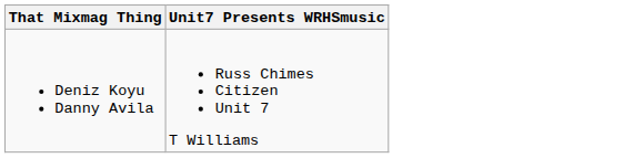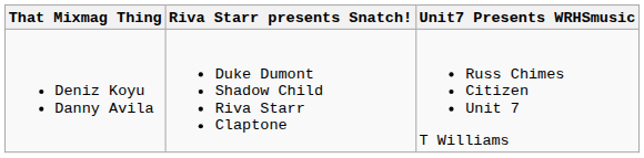+ column: Riva Starr presents Snatch! | Duke Dumont Shadow Child Riva Starr Claptone
